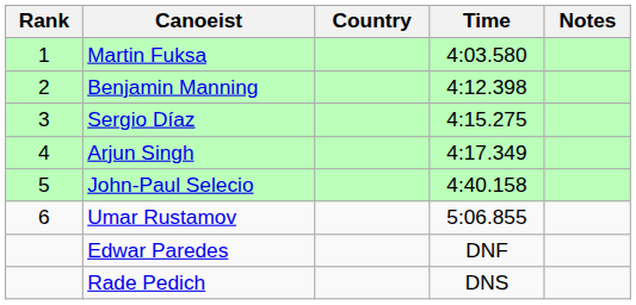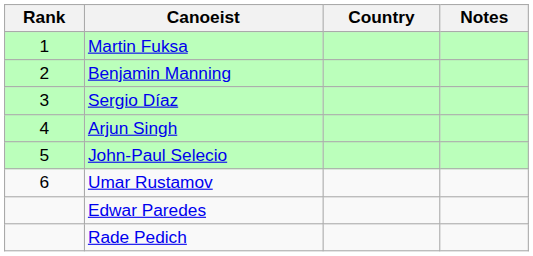- column: Time | 4:03.580 | 4:12.398 | 4:15.275 | 4:17.349 | 4:40.158 | 5:06.855 | DNF | DNS
